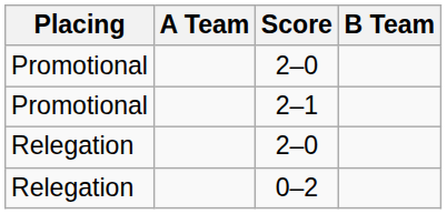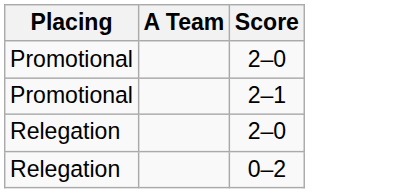- column: B Team
